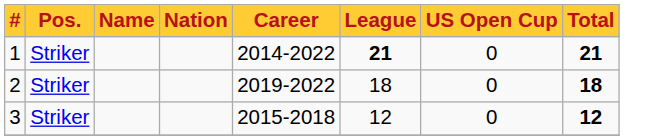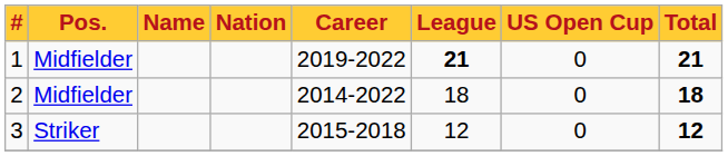1 | Pos.: Striker -> Midfielder
1 | Career: 2014-2022 -> 2019-2022
2 | Pos.: Striker -> Midfielder
2 | Career: 2019-2022 -> 2014-2022
